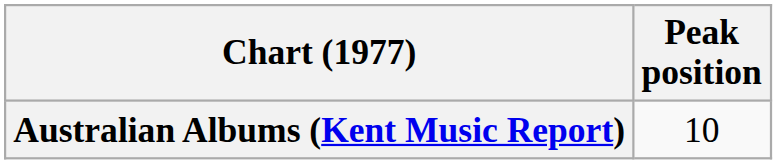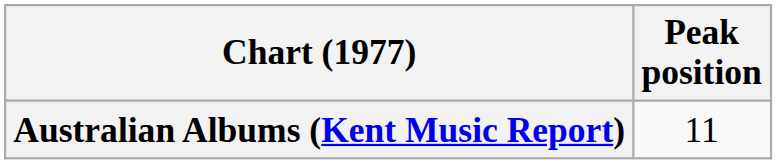Australian Albums (Kent Music Report) | Peak position: 10 -> 11
